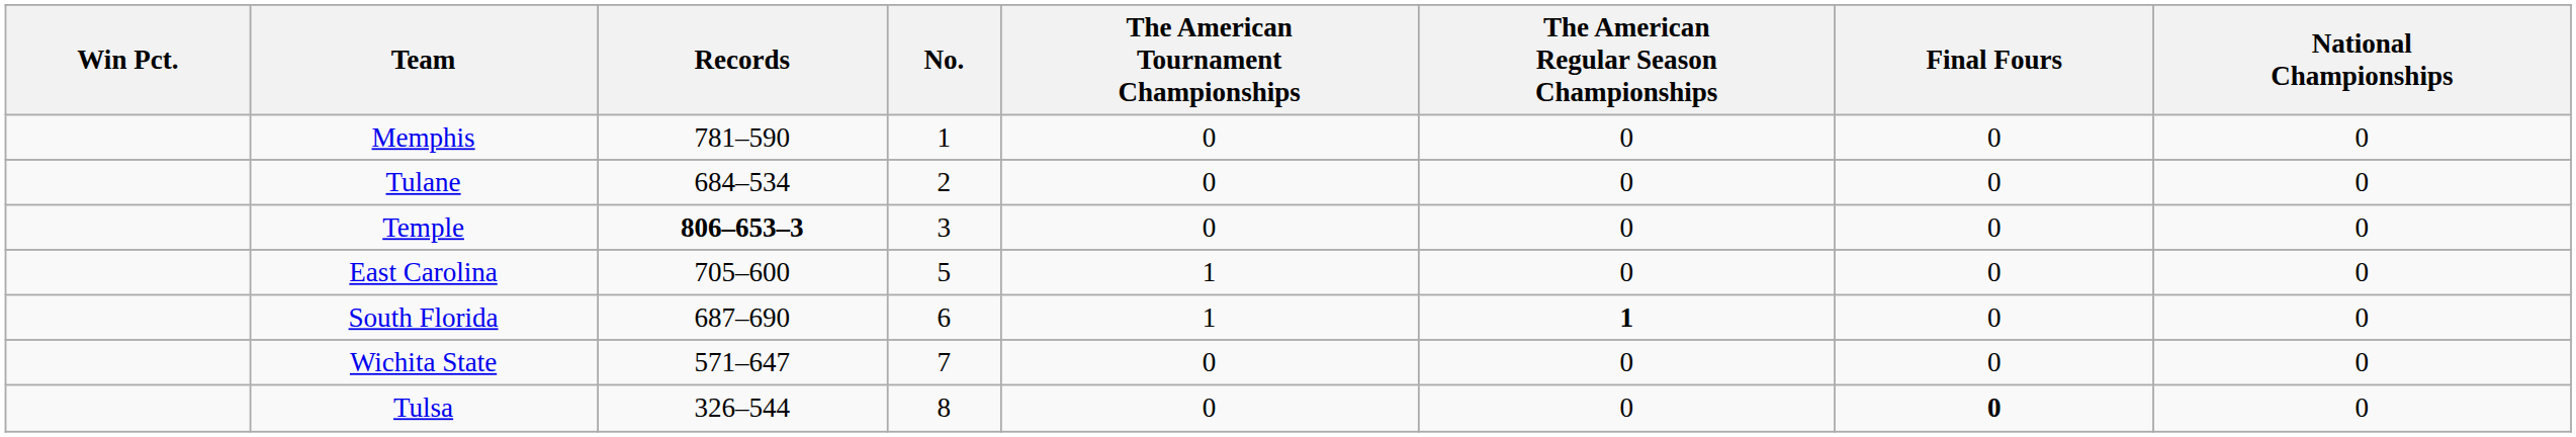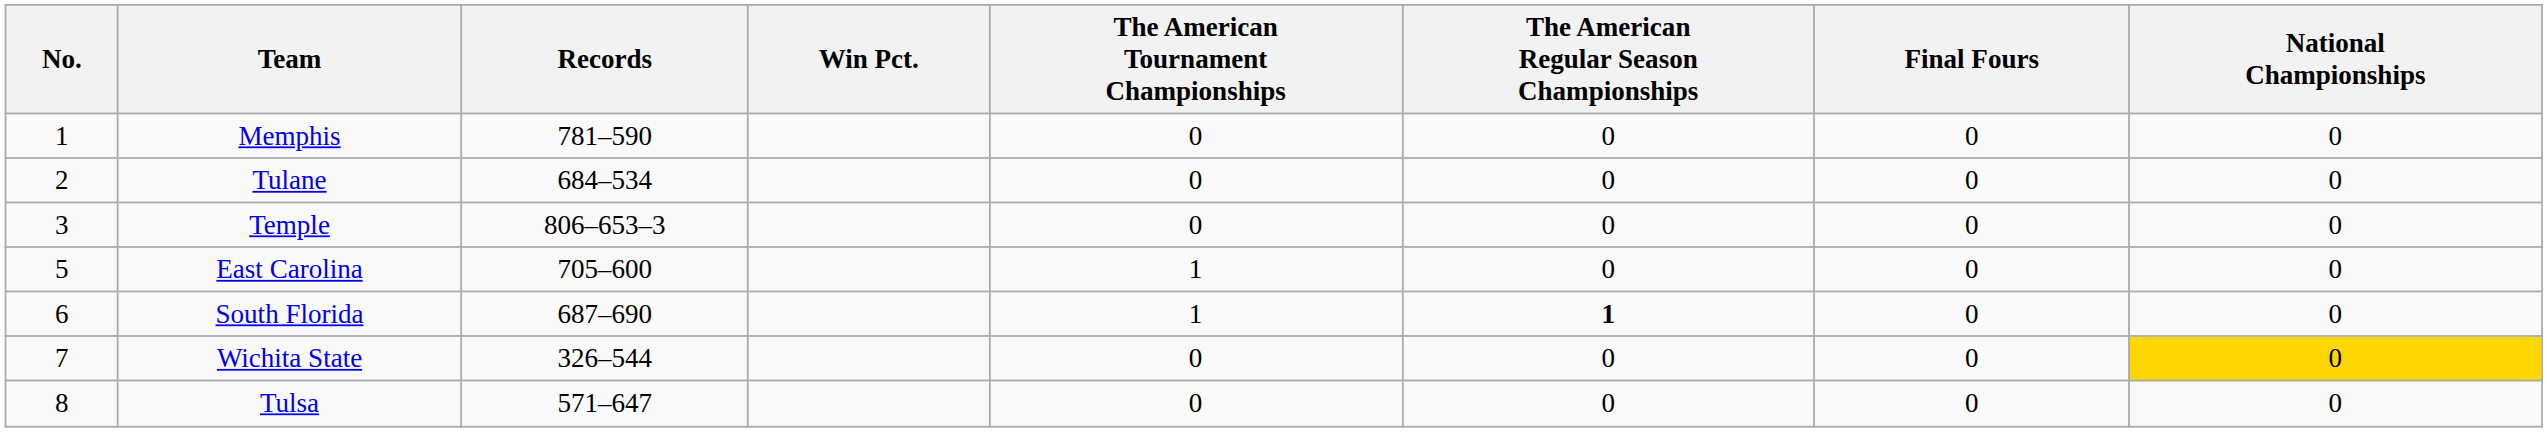columns swapped: No. <-> Win Pct.
Temple | Records: bold -> normal
Wichita State | Records: 571–647 -> 326–544
Wichita State | National Championships: no background -> gold background
Tulsa | Records: 326–544 -> 571–647
Tulsa | Final Fours: bold -> normal
